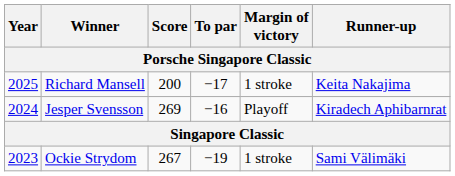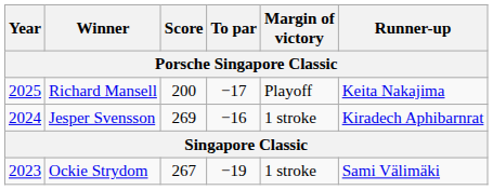Richard Mansell | Margin of victory: 1 stroke -> Playoff
Jesper Svensson | Margin of victory: Playoff -> 1 stroke
